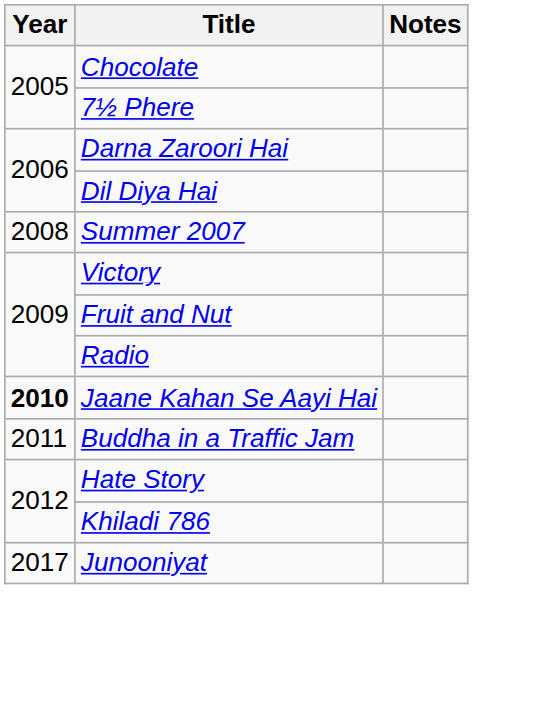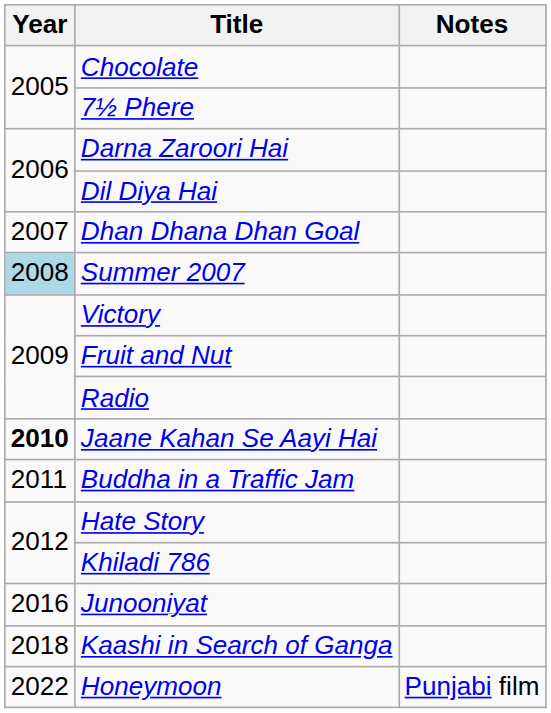+ row: 2007 | Dhan Dhana Dhan Goal
Summer 2007 | Year: no background -> lightblue background
Junooniyat | Year: 2017 -> 2016
+ row: 2018 | Kaashi in Search of Ganga
+ row: 2022 | Honeymoon | Punjabi film
